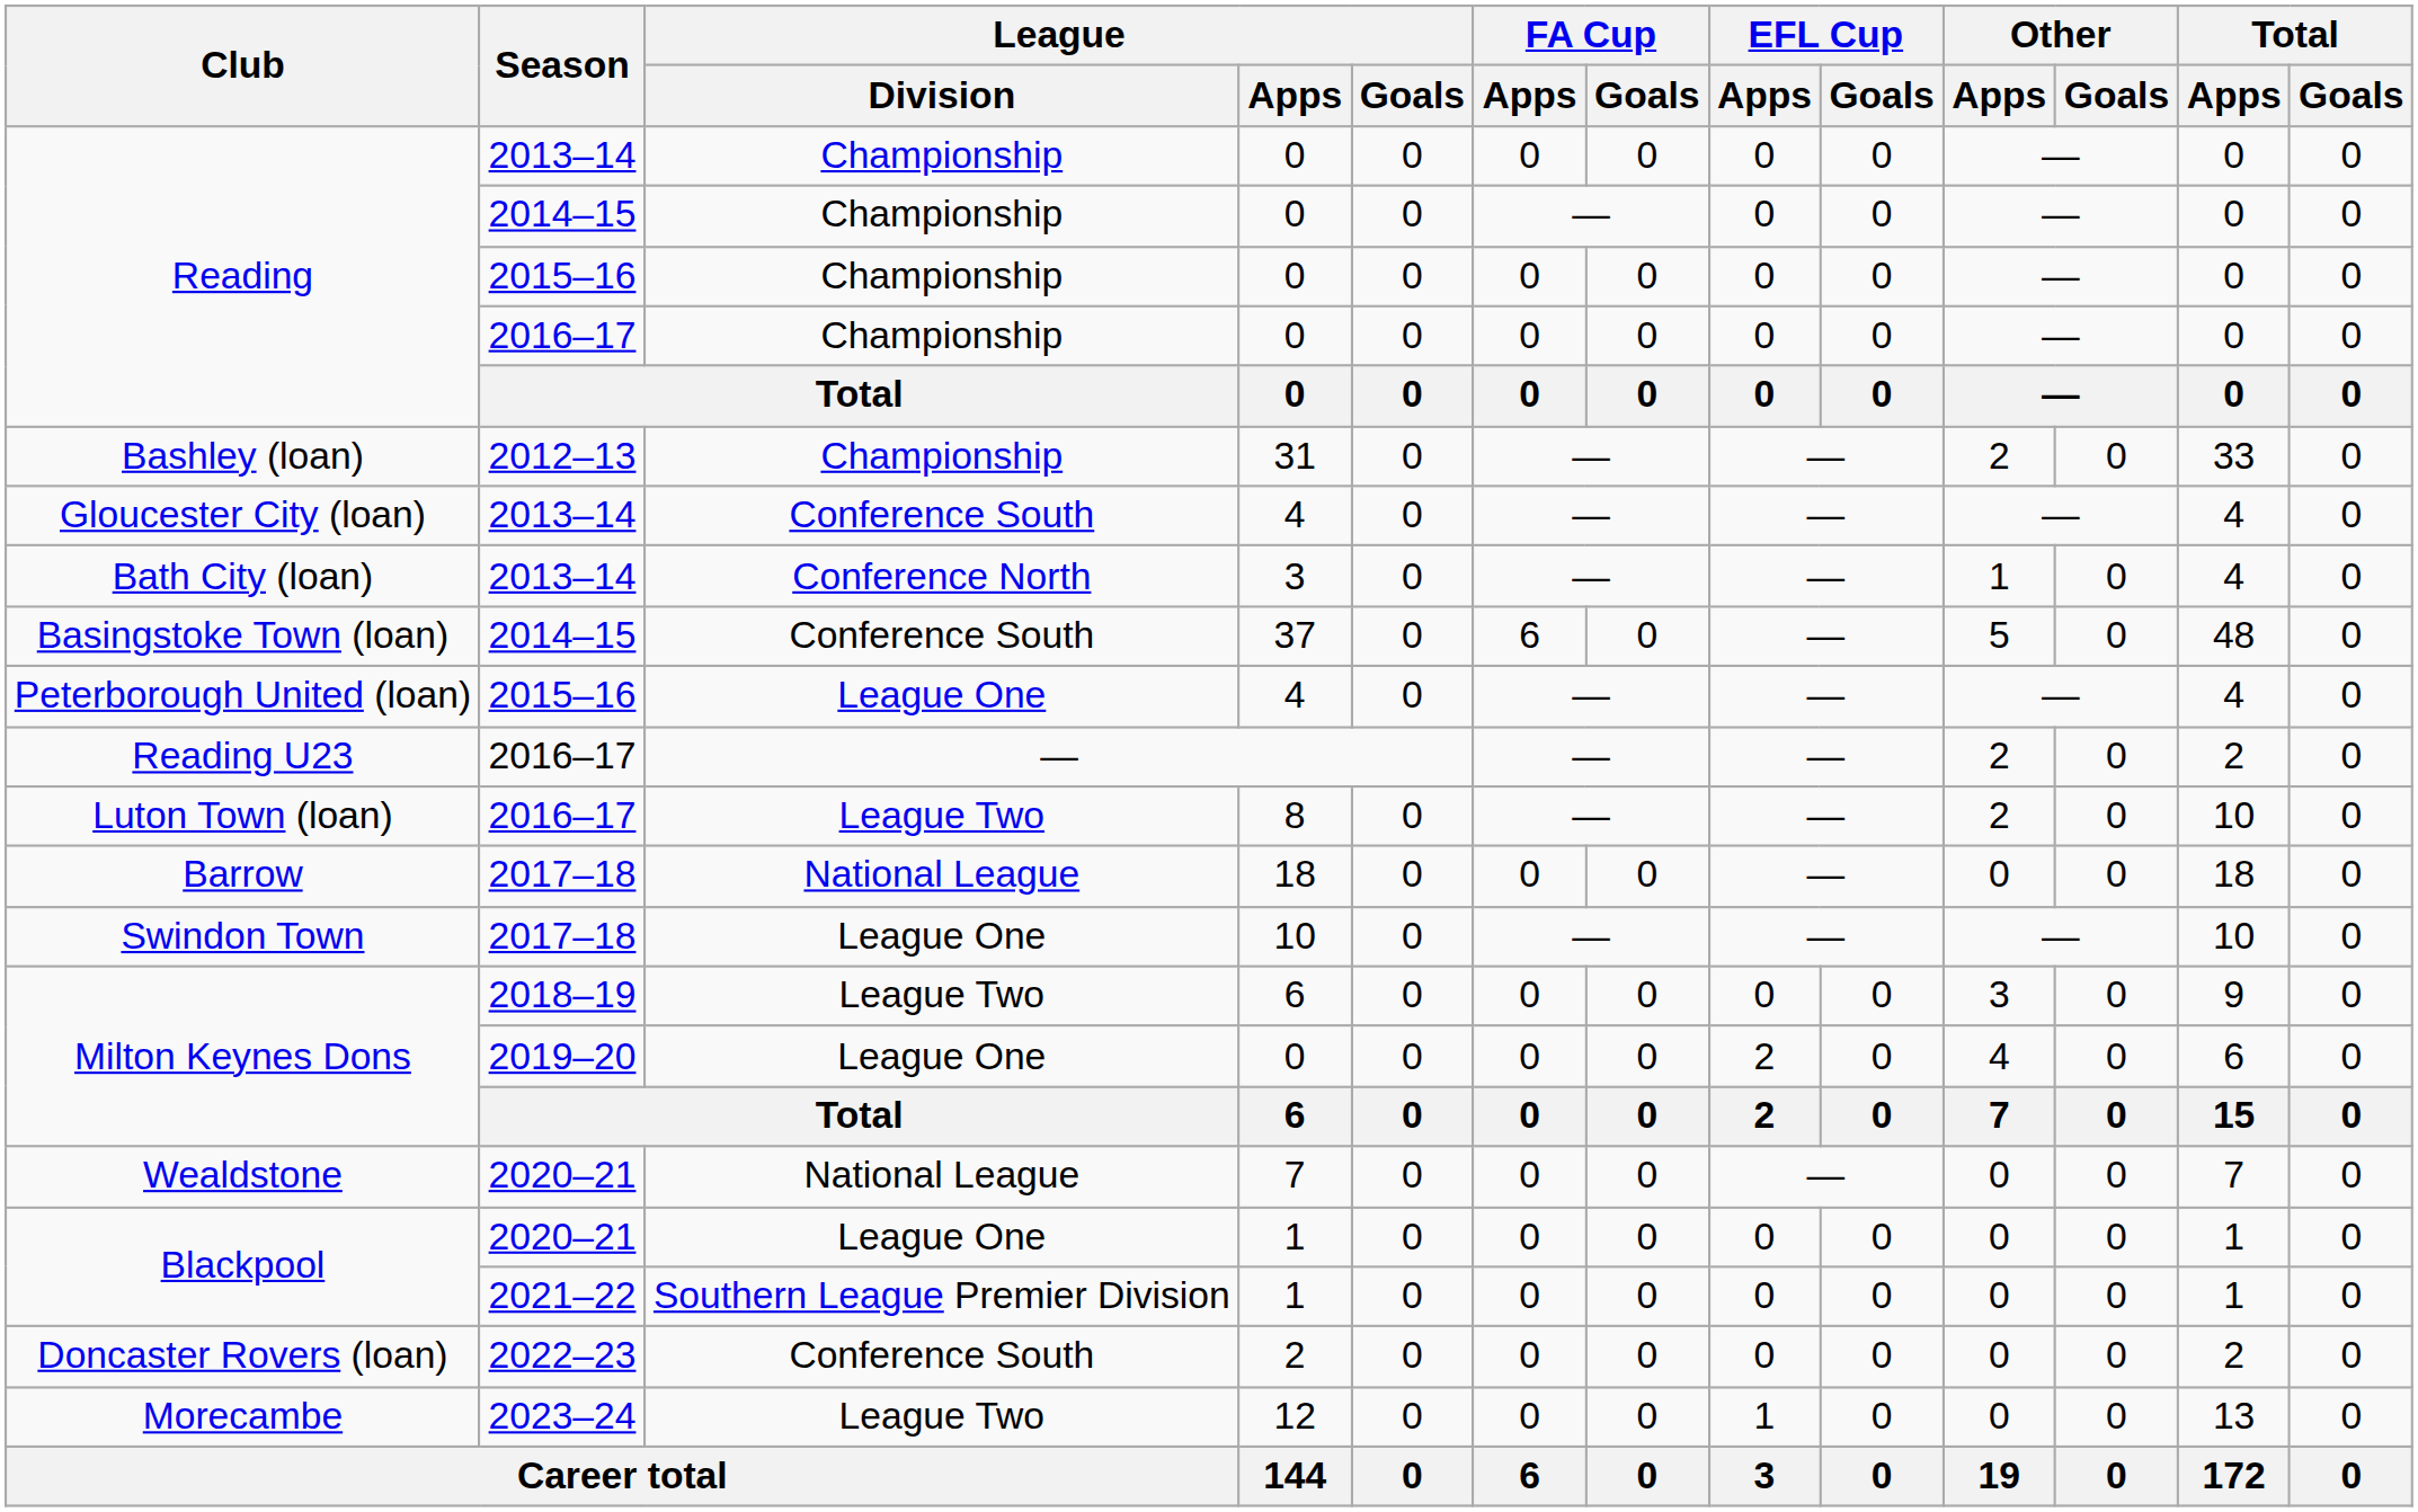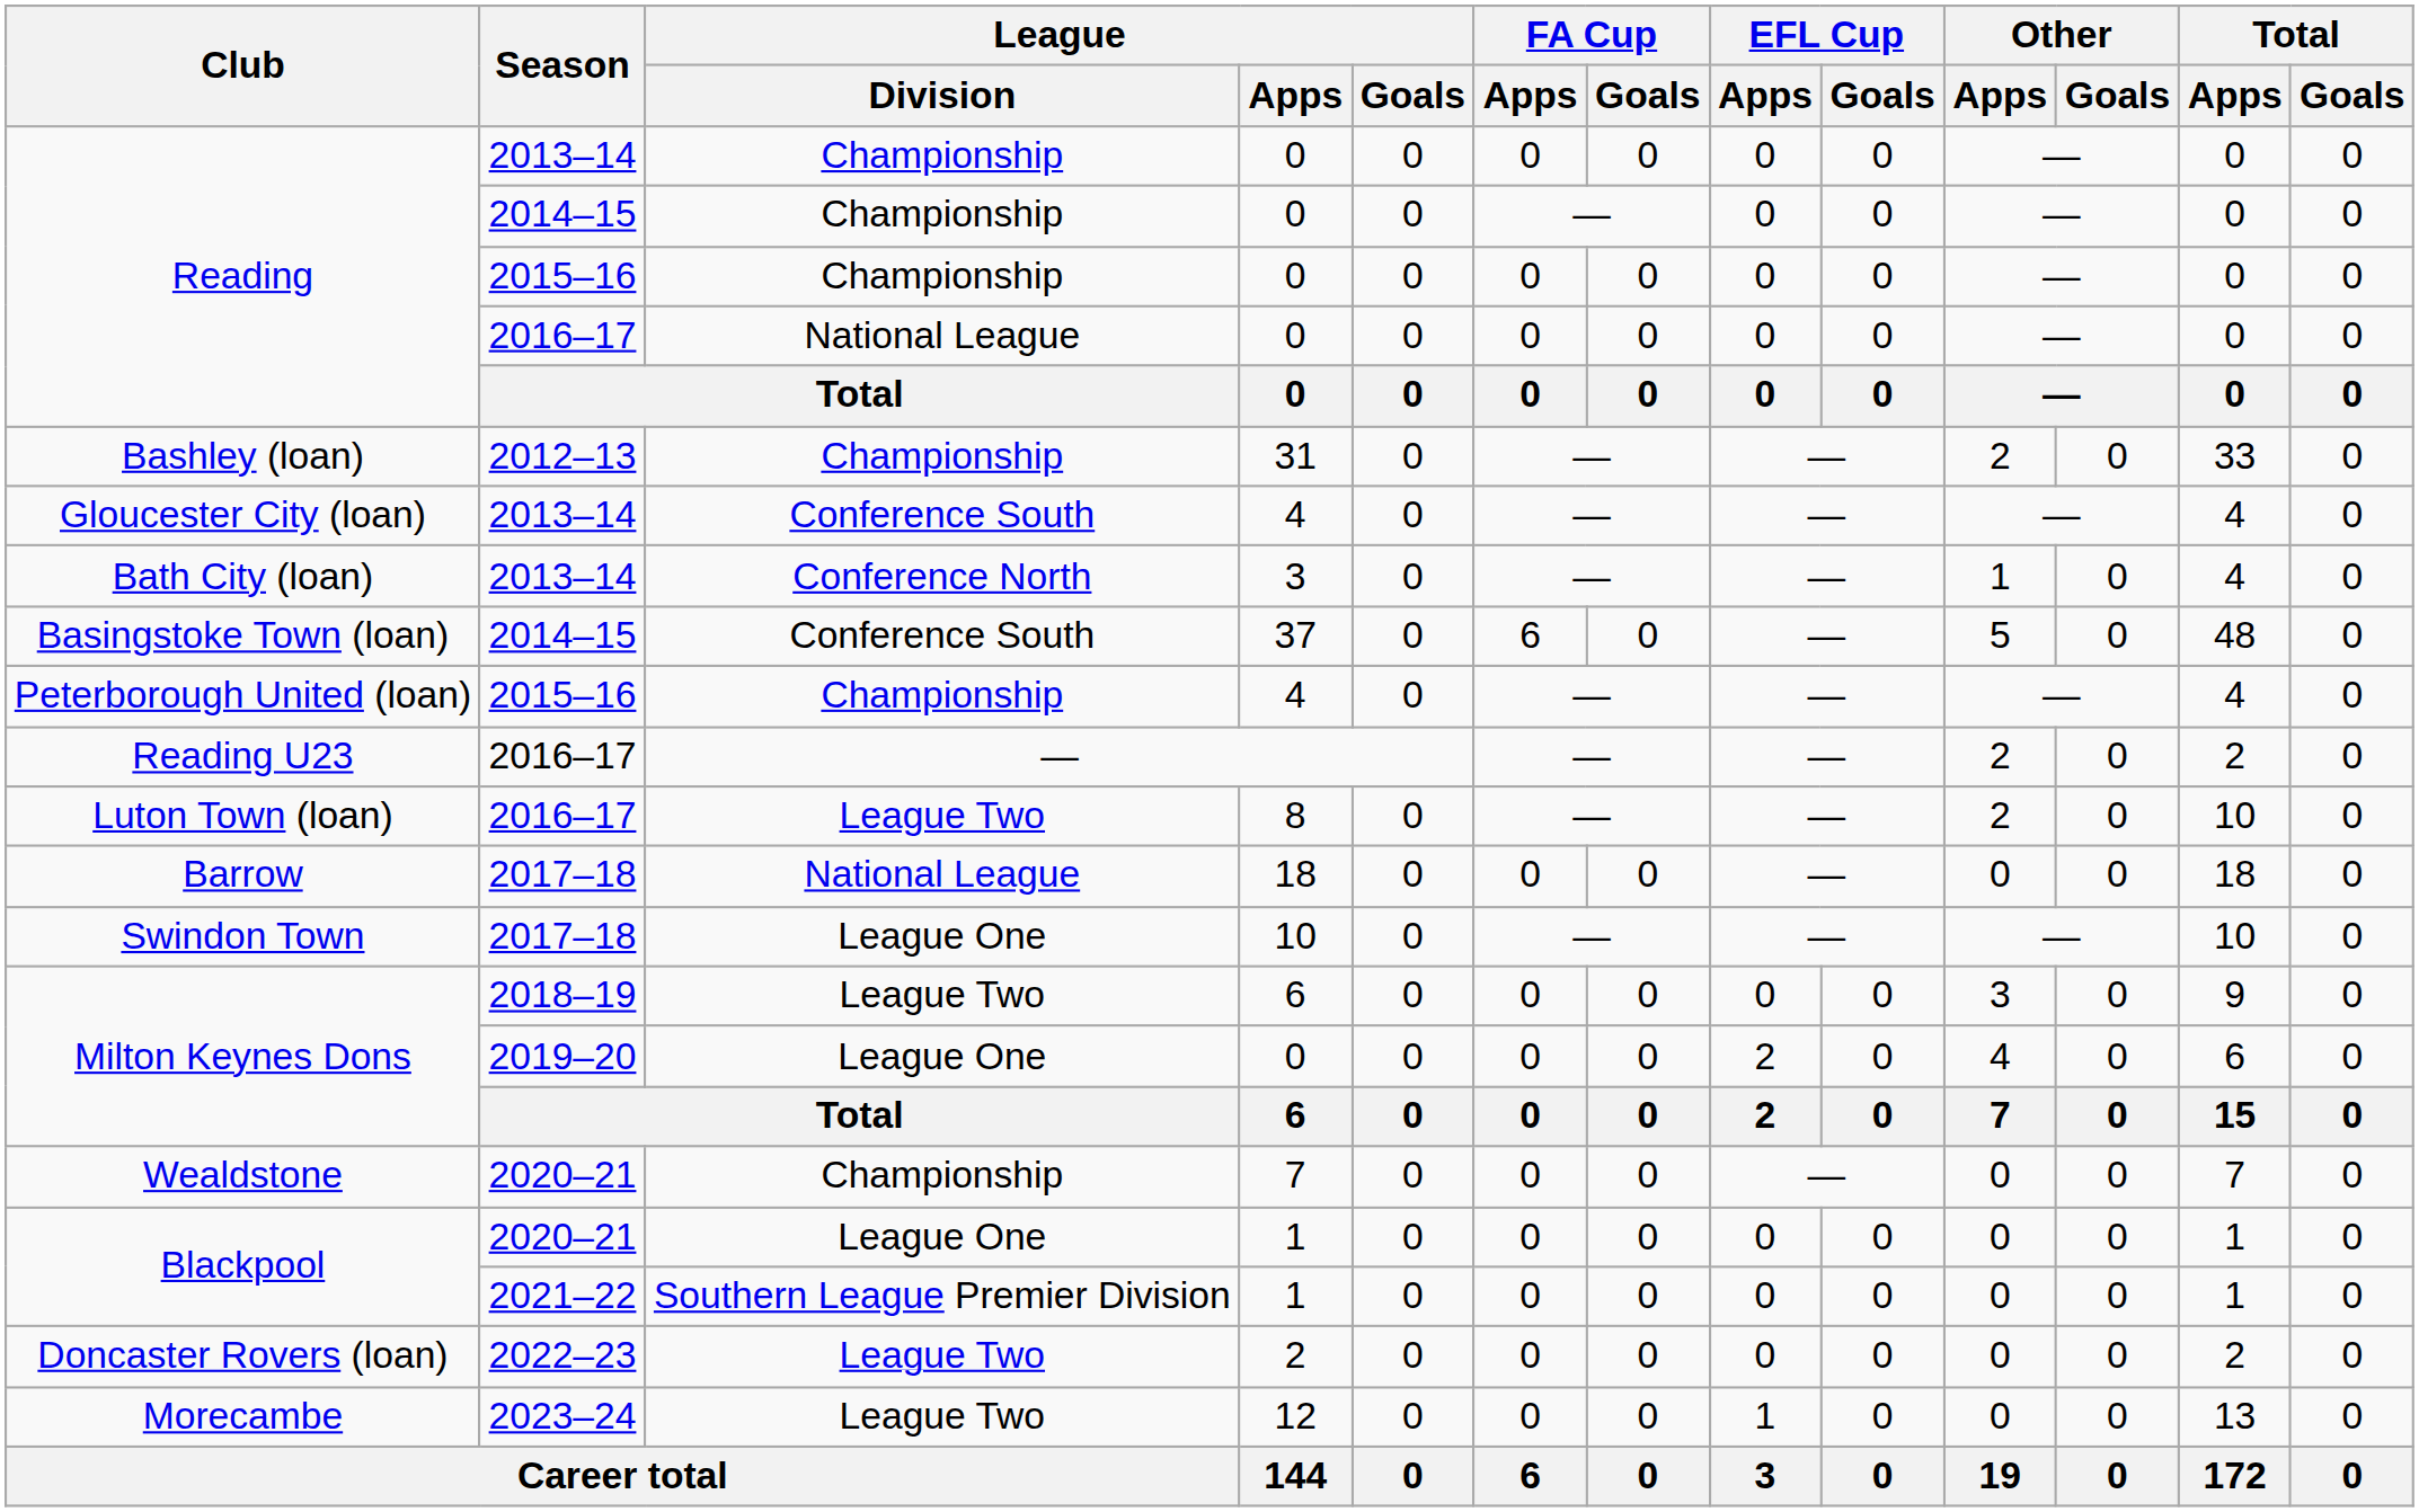Reading / 2016–17 | League / Division: Championship -> National League
Peterborough United (loan) | League / Division: League One -> Championship
Wealdstone | League / Division: National League -> Championship
Doncaster Rovers (loan) | League / Division: Conference South -> League Two
